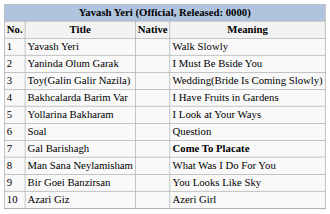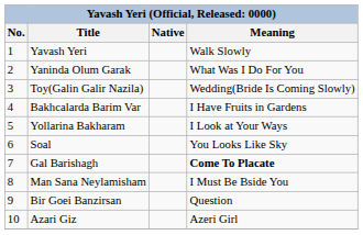Yaninda Olum Garak | Meaning: I Must Be Bside You -> What Was I Do For You
Soal | Meaning: Question -> You Looks Like Sky
Man Sana Neylamisham | Meaning: What Was I Do For You -> I Must Be Bside You
Bir Goei Banzirsan | Meaning: You Looks Like Sky -> Question
